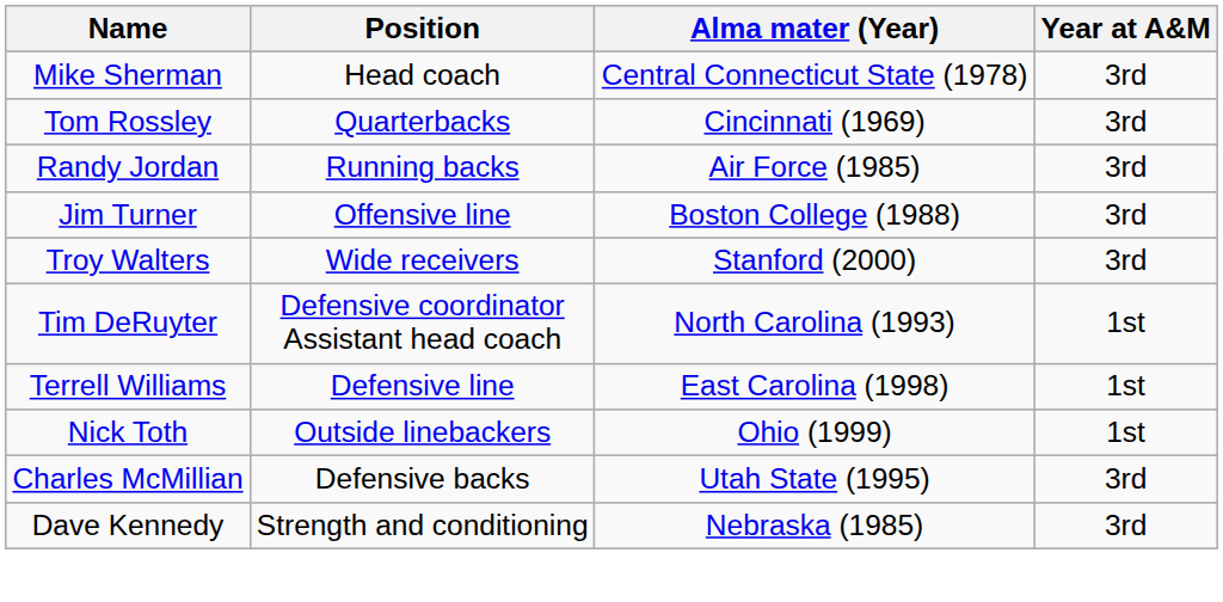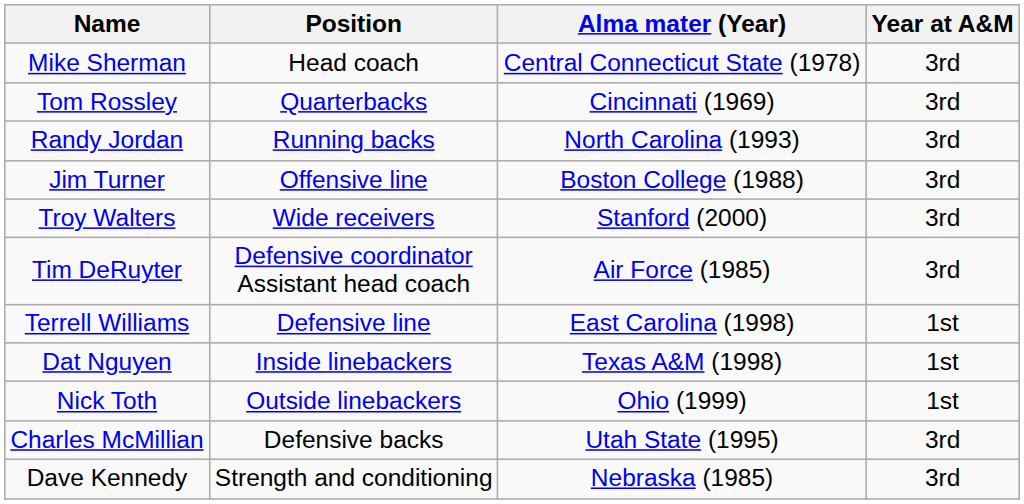Randy Jordan | Alma mater (Year): Air Force (1985) -> North Carolina (1993)
Tim DeRuyter | Alma mater (Year): North Carolina (1993) -> Air Force (1985)
Tim DeRuyter | Year at A&M: 1st -> 3rd
+ row: Dat Nguyen | Inside linebackers | Texas A&M (1998) | 1st
